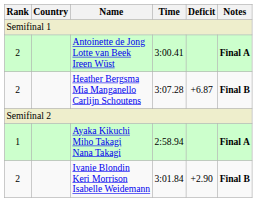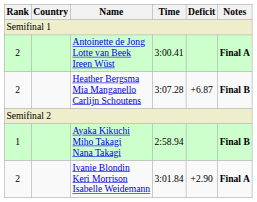Ayaka Kikuchi Miho Takagi Nana Takagi | Notes: Final A -> Final B
Ivanie Blondin Keri Morrison Isabelle Weidemann | Notes: Final B -> Final A
